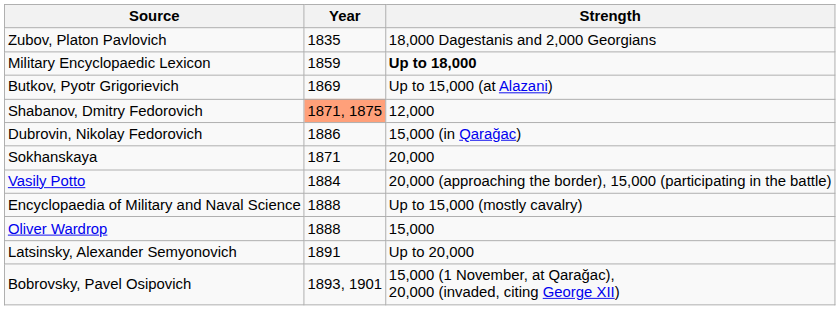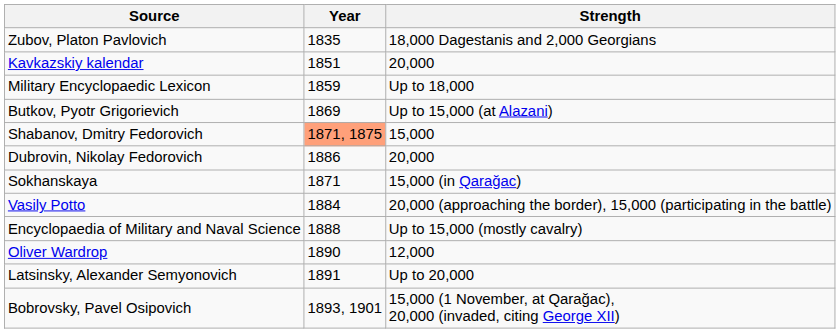+ row: Kavkazskiy kalendar | 1851 | 20,000
Military Encyclopaedic Lexicon | Strength: bold -> normal
Shabanov, Dmitry Fedorovich | Strength: 12,000 -> 15,000
Dubrovin, Nikolay Fedorovich | Strength: 15,000 (in Qarağac) -> 20,000
Sokhanskaya | Strength: 20,000 -> 15,000 (in Qarağac)
Oliver Wardrop | Year: 1888 -> 1890
Oliver Wardrop | Strength: 15,000 -> 12,000
